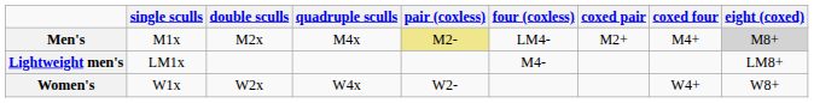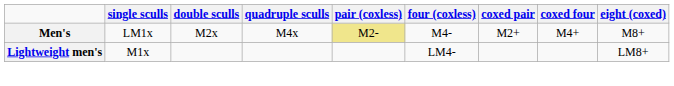Men's | single sculls: M1x -> LM1x
Men's | four (coxless): LM4- -> M4-
Men's | eight (coxed): lightgrey background -> no background
Lightweight men's | single sculls: LM1x -> M1x
Lightweight men's | four (coxless): M4- -> LM4-
- row: Women's | W1x | W2x | W4x | W2- | W4+ | W8+
